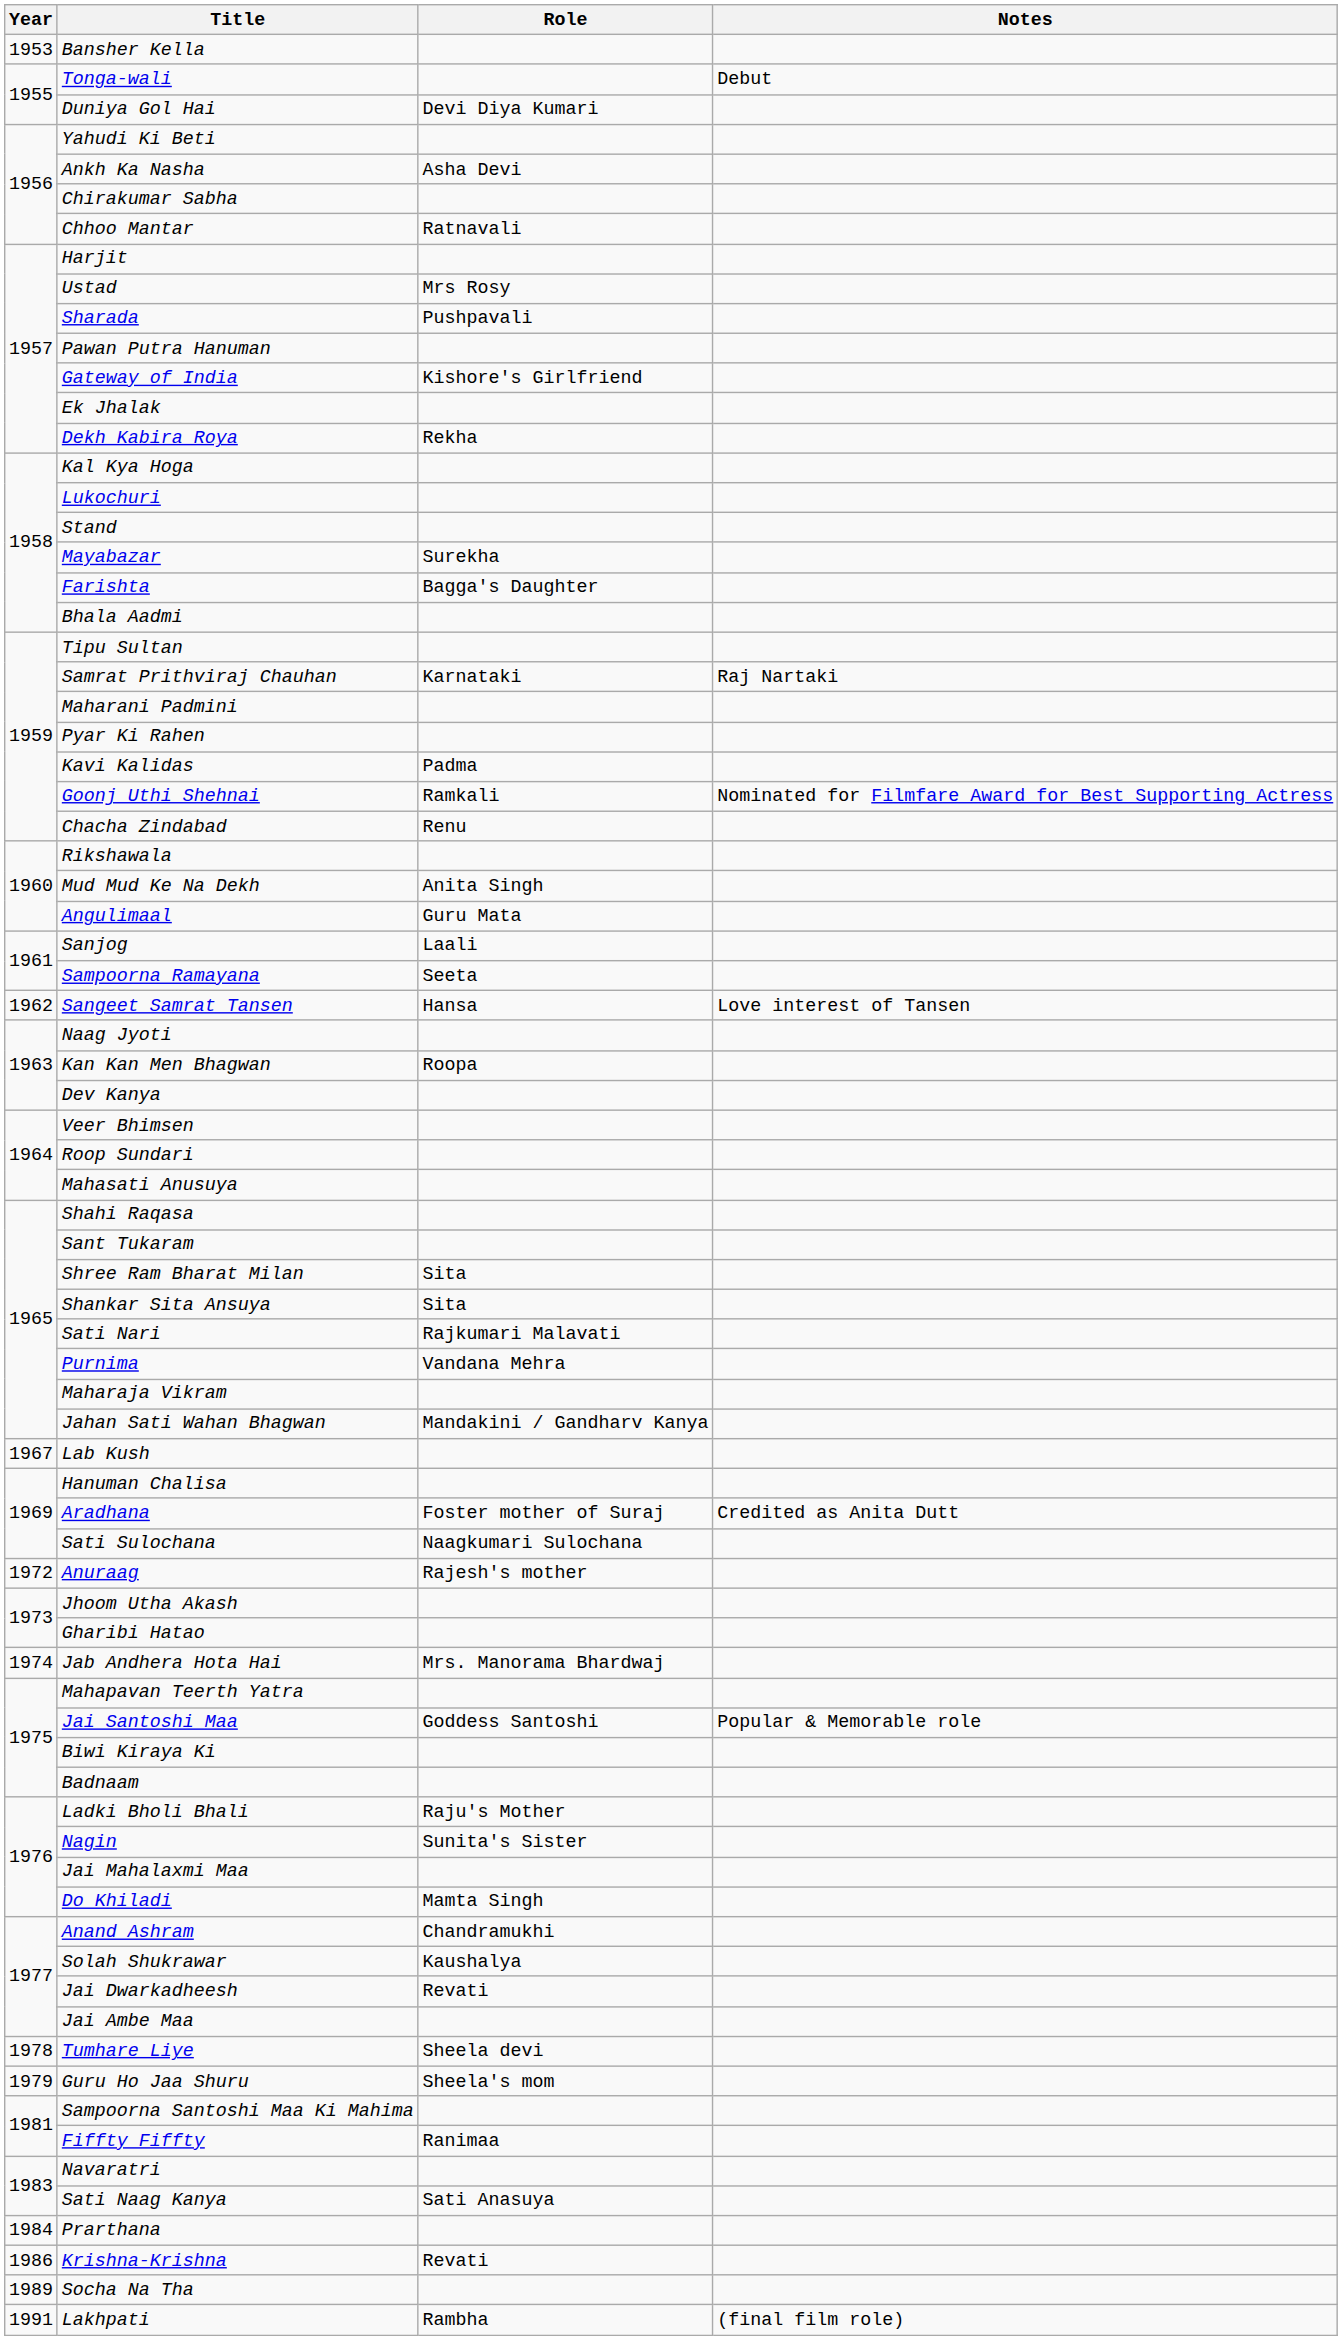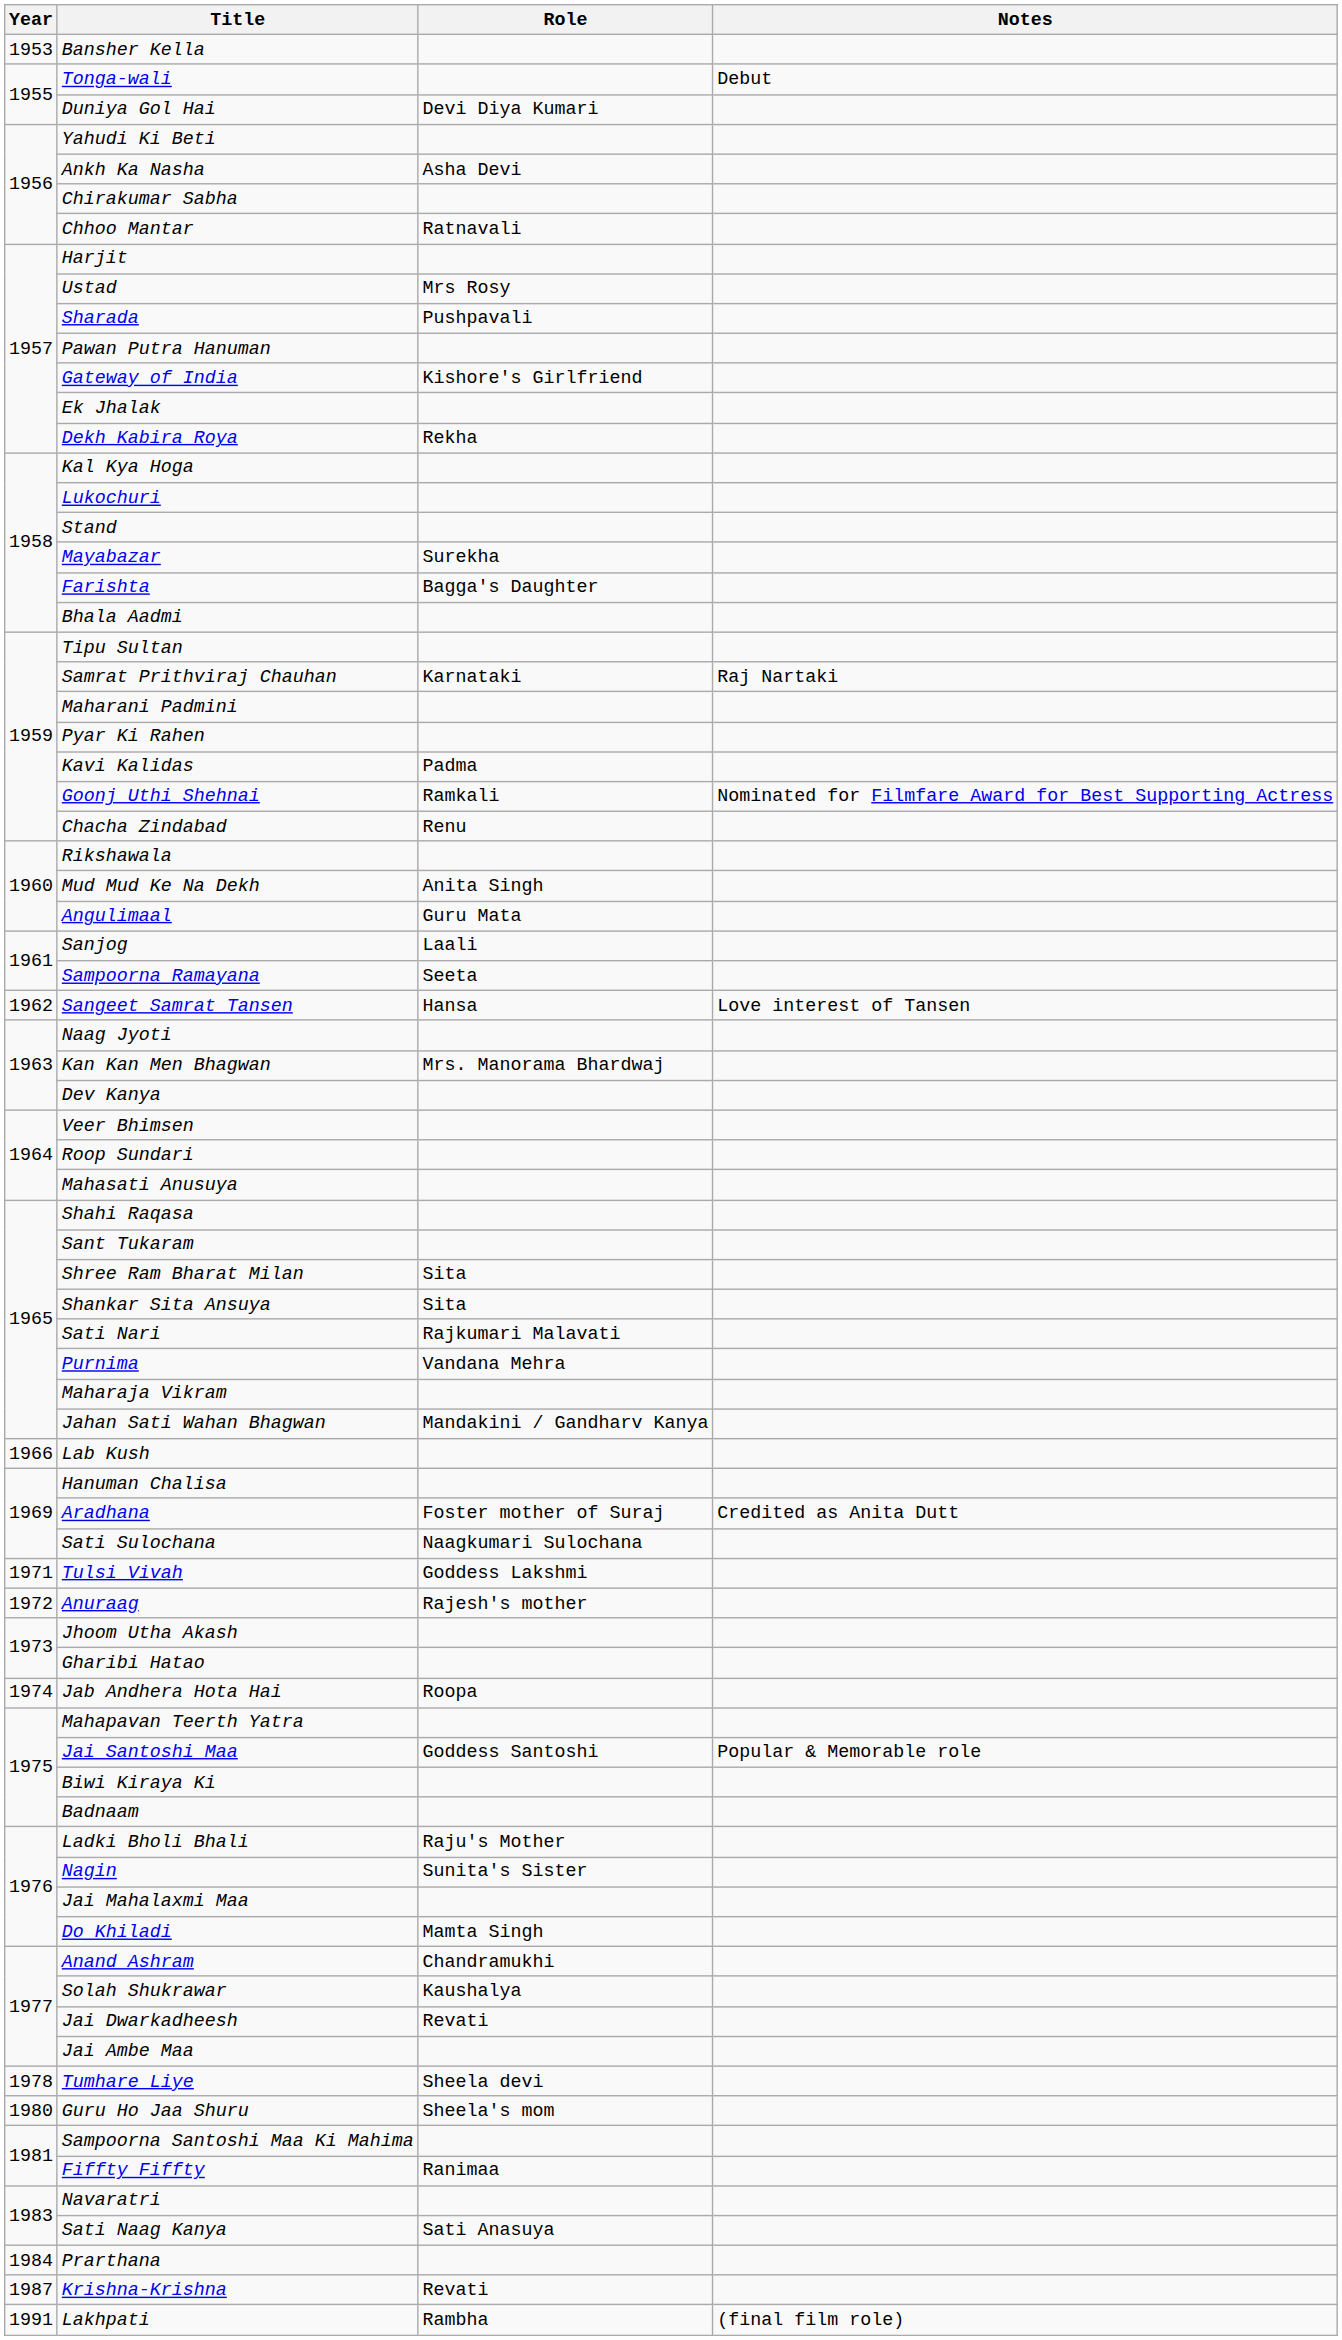Kan Kan Men Bhagwan | Role: Roopa -> Mrs. Manorama Bhardwaj
Lab Kush | Year: 1967 -> 1966
+ row: 1971 | Tulsi Vivah | Goddess Lakshmi
Jab Andhera Hota Hai | Role: Mrs. Manorama Bhardwaj -> Roopa
Guru Ho Jaa Shuru | Year: 1979 -> 1980
Krishna-Krishna | Year: 1986 -> 1987
- row: 1989 | Socha Na Tha
